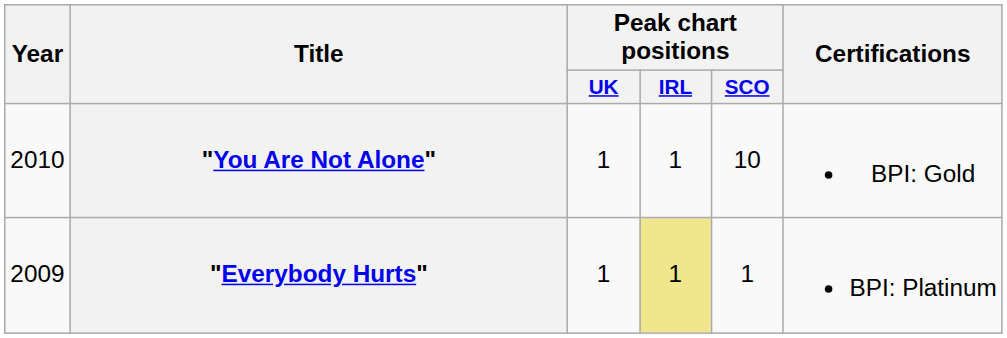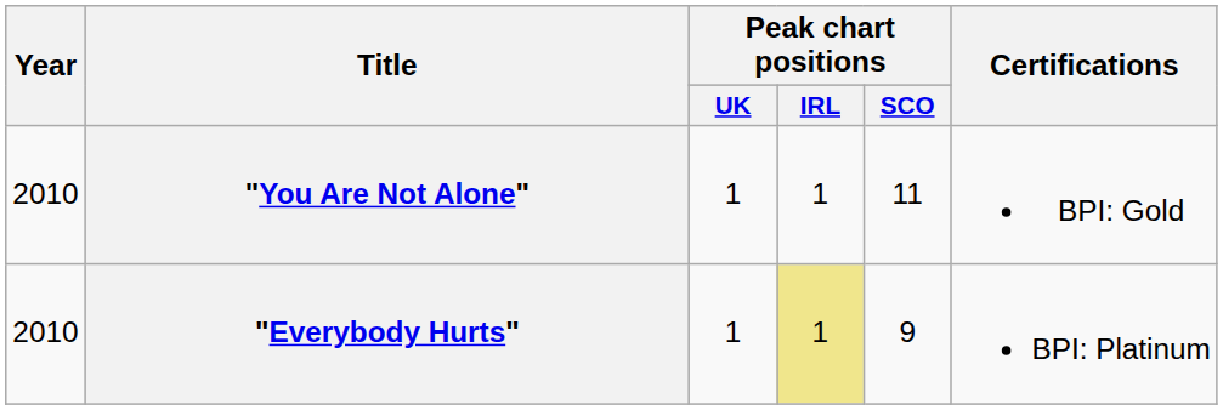"You Are Not Alone" | Peak chart positions / SCO: 10 -> 11
"Everybody Hurts" | Year: 2009 -> 2010
"Everybody Hurts" | Peak chart positions / SCO: 1 -> 9
